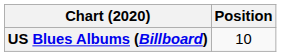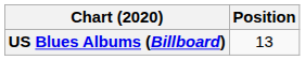US Blues Albums (Billboard) | Position: 10 -> 13
